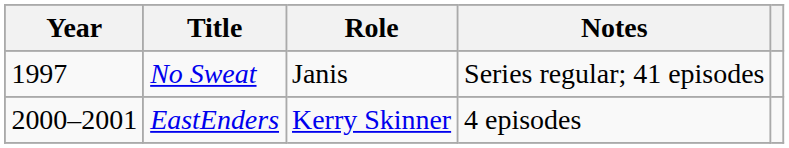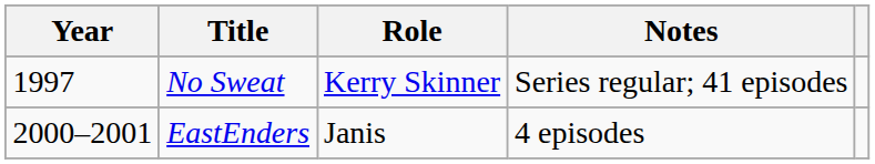No Sweat | Role: Janis -> Kerry Skinner
EastEnders | Role: Kerry Skinner -> Janis
